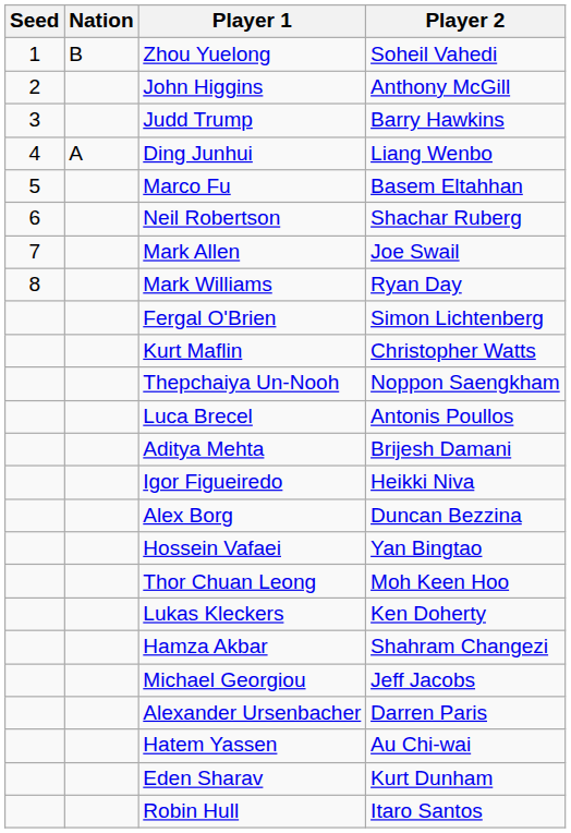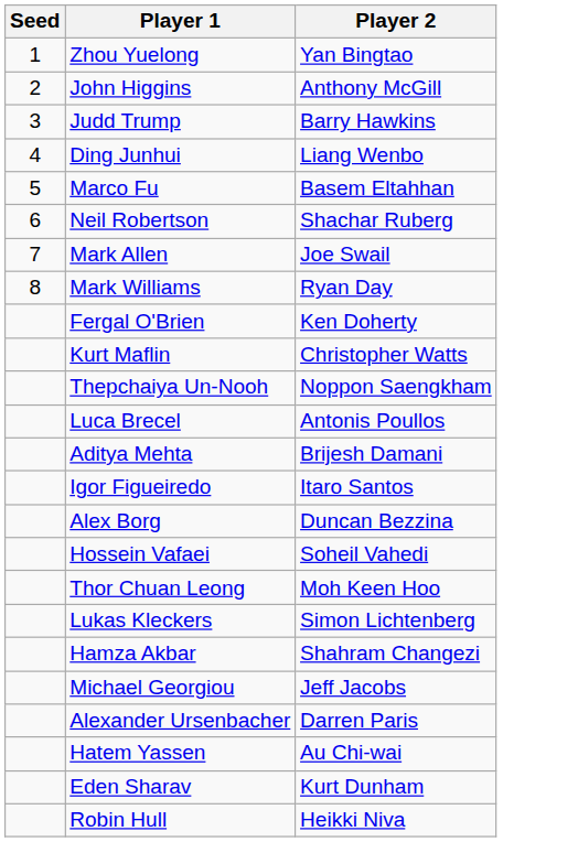- column: Nation | B | A
Zhou Yuelong | Player 2: Soheil Vahedi -> Yan Bingtao
Fergal O'Brien | Player 2: Simon Lichtenberg -> Ken Doherty
Igor Figueiredo | Player 2: Heikki Niva -> Itaro Santos
Hossein Vafaei | Player 2: Yan Bingtao -> Soheil Vahedi
Lukas Kleckers | Player 2: Ken Doherty -> Simon Lichtenberg
Robin Hull | Player 2: Itaro Santos -> Heikki Niva
